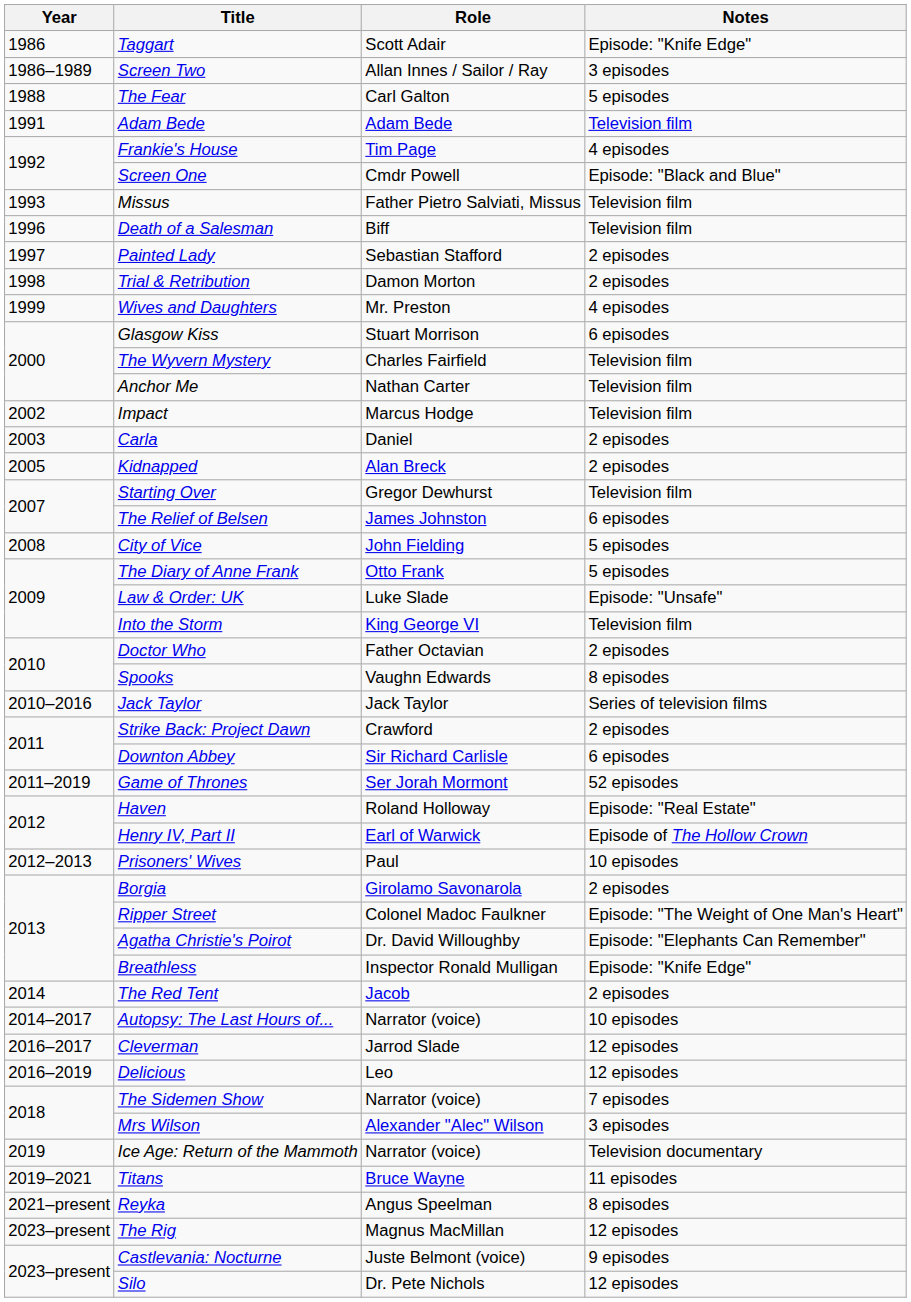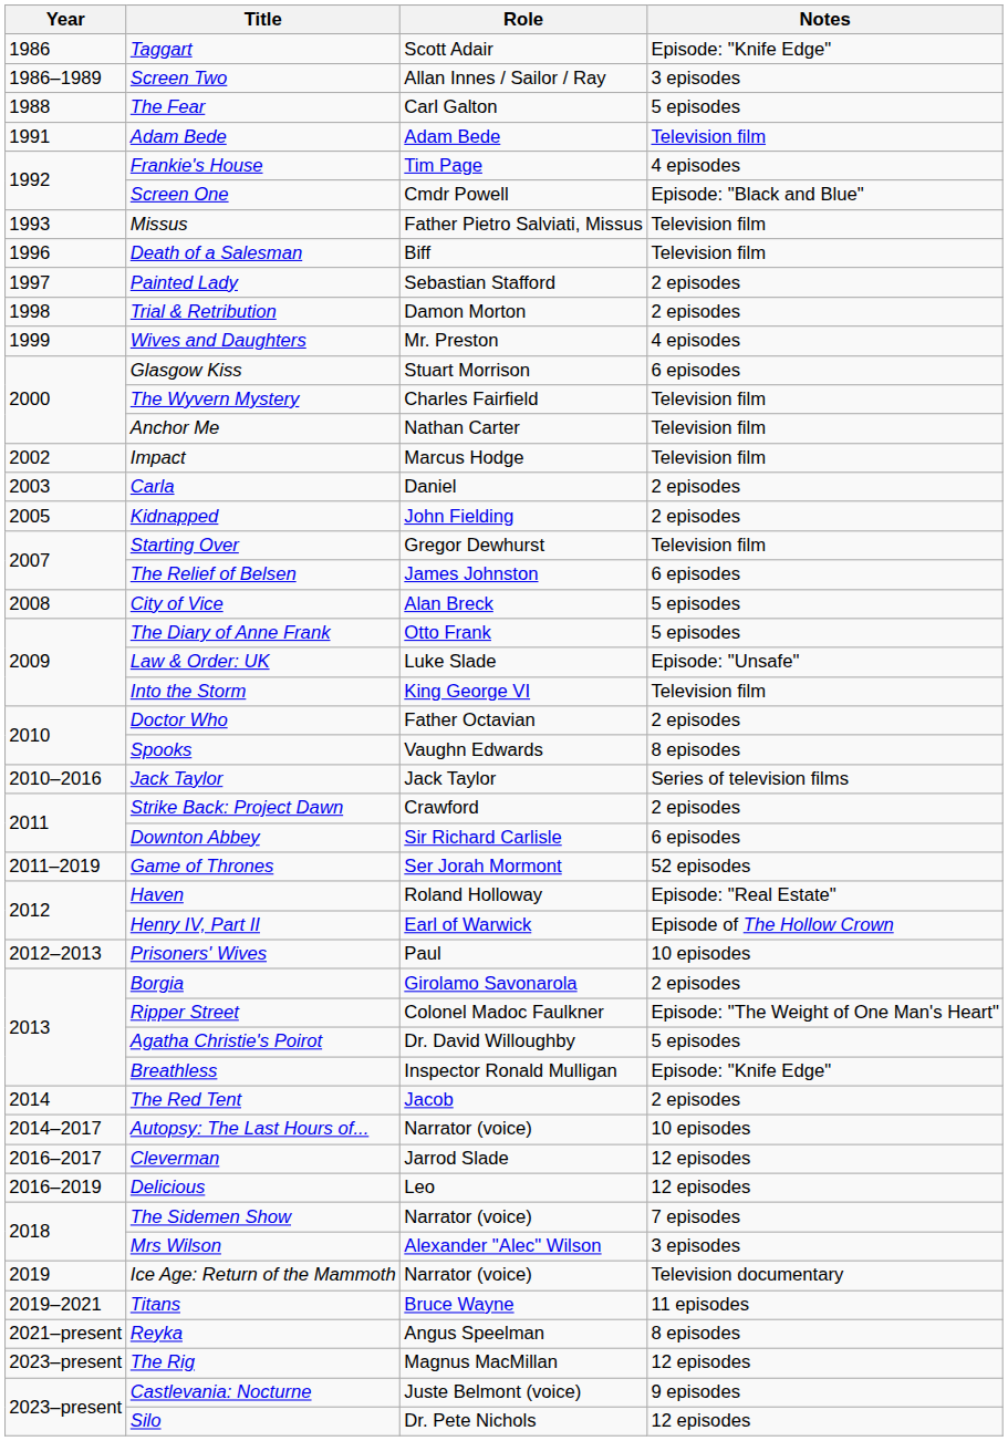Kidnapped | Role: Alan Breck -> John Fielding
City of Vice | Role: John Fielding -> Alan Breck
Agatha Christie's Poirot | Notes: Episode: "Elephants Can Remember" -> 5 episodes
